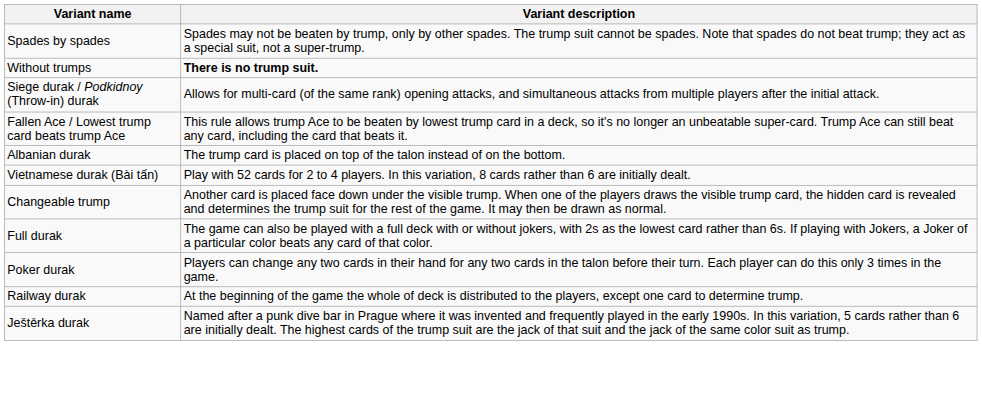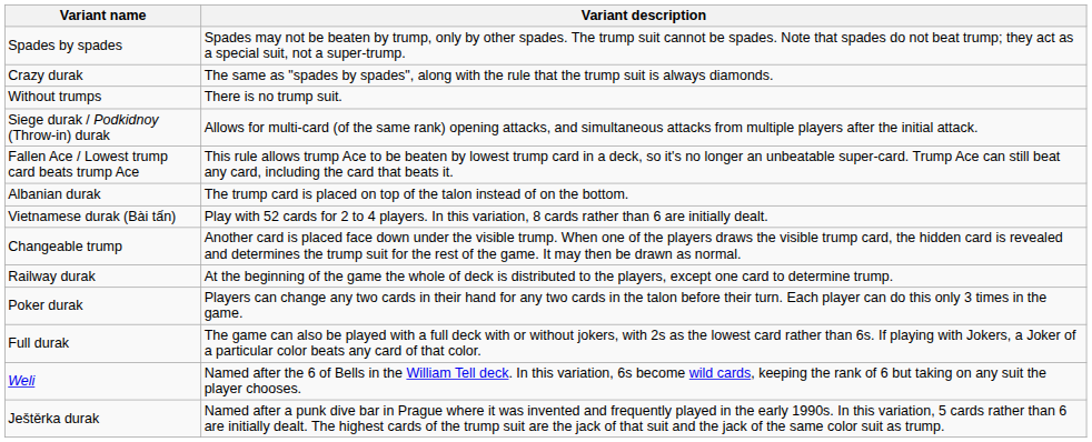+ row: Crazy durak | The same as "spades by spades", along with the rule that the trump suit is always diamonds.
Without trumps | Variant description: bold -> normal
rows swapped: Railway durak <-> Full durak
+ row: Weli | Named after the 6 of Bells in the William Tell deck. In this variation, 6s become wild cards, keeping the rank of 6 but taking on any suit the player chooses.
